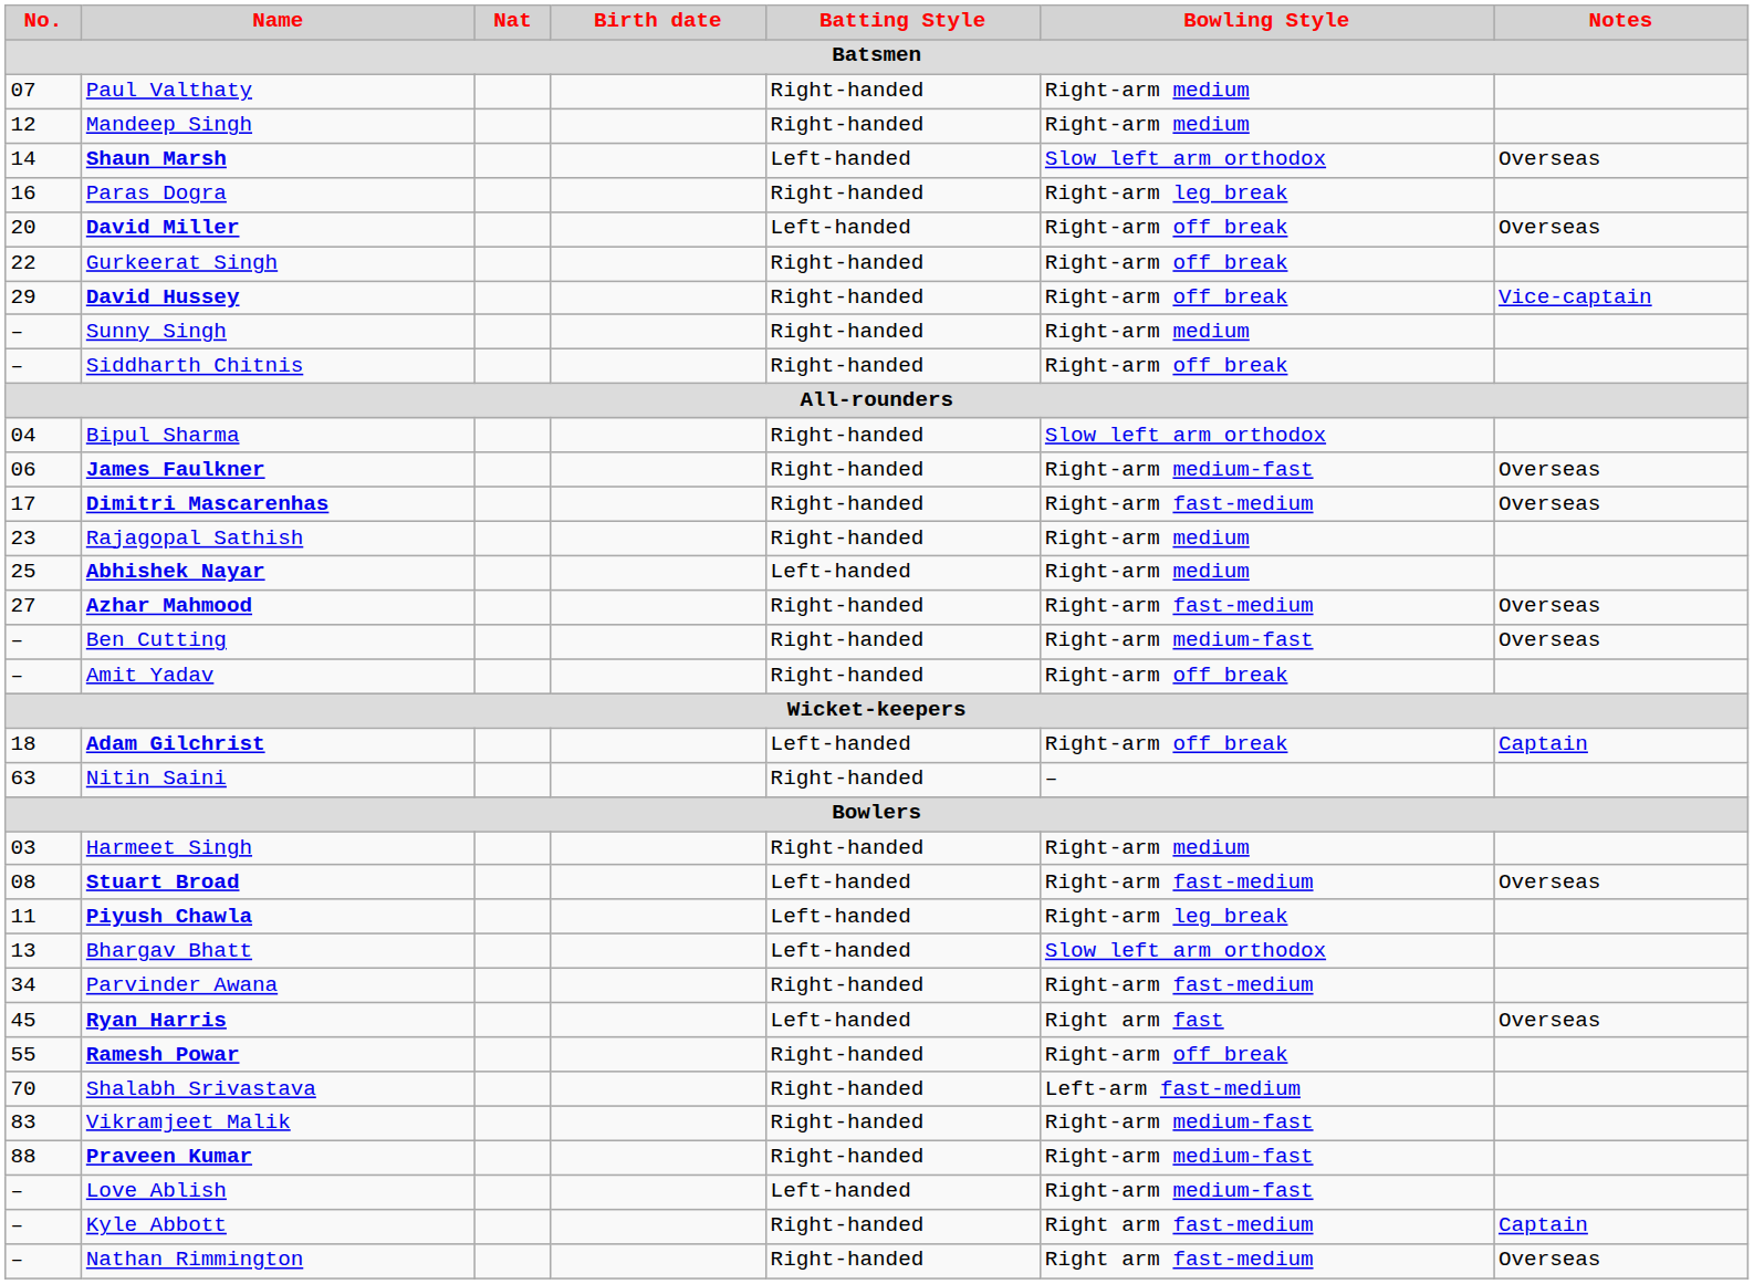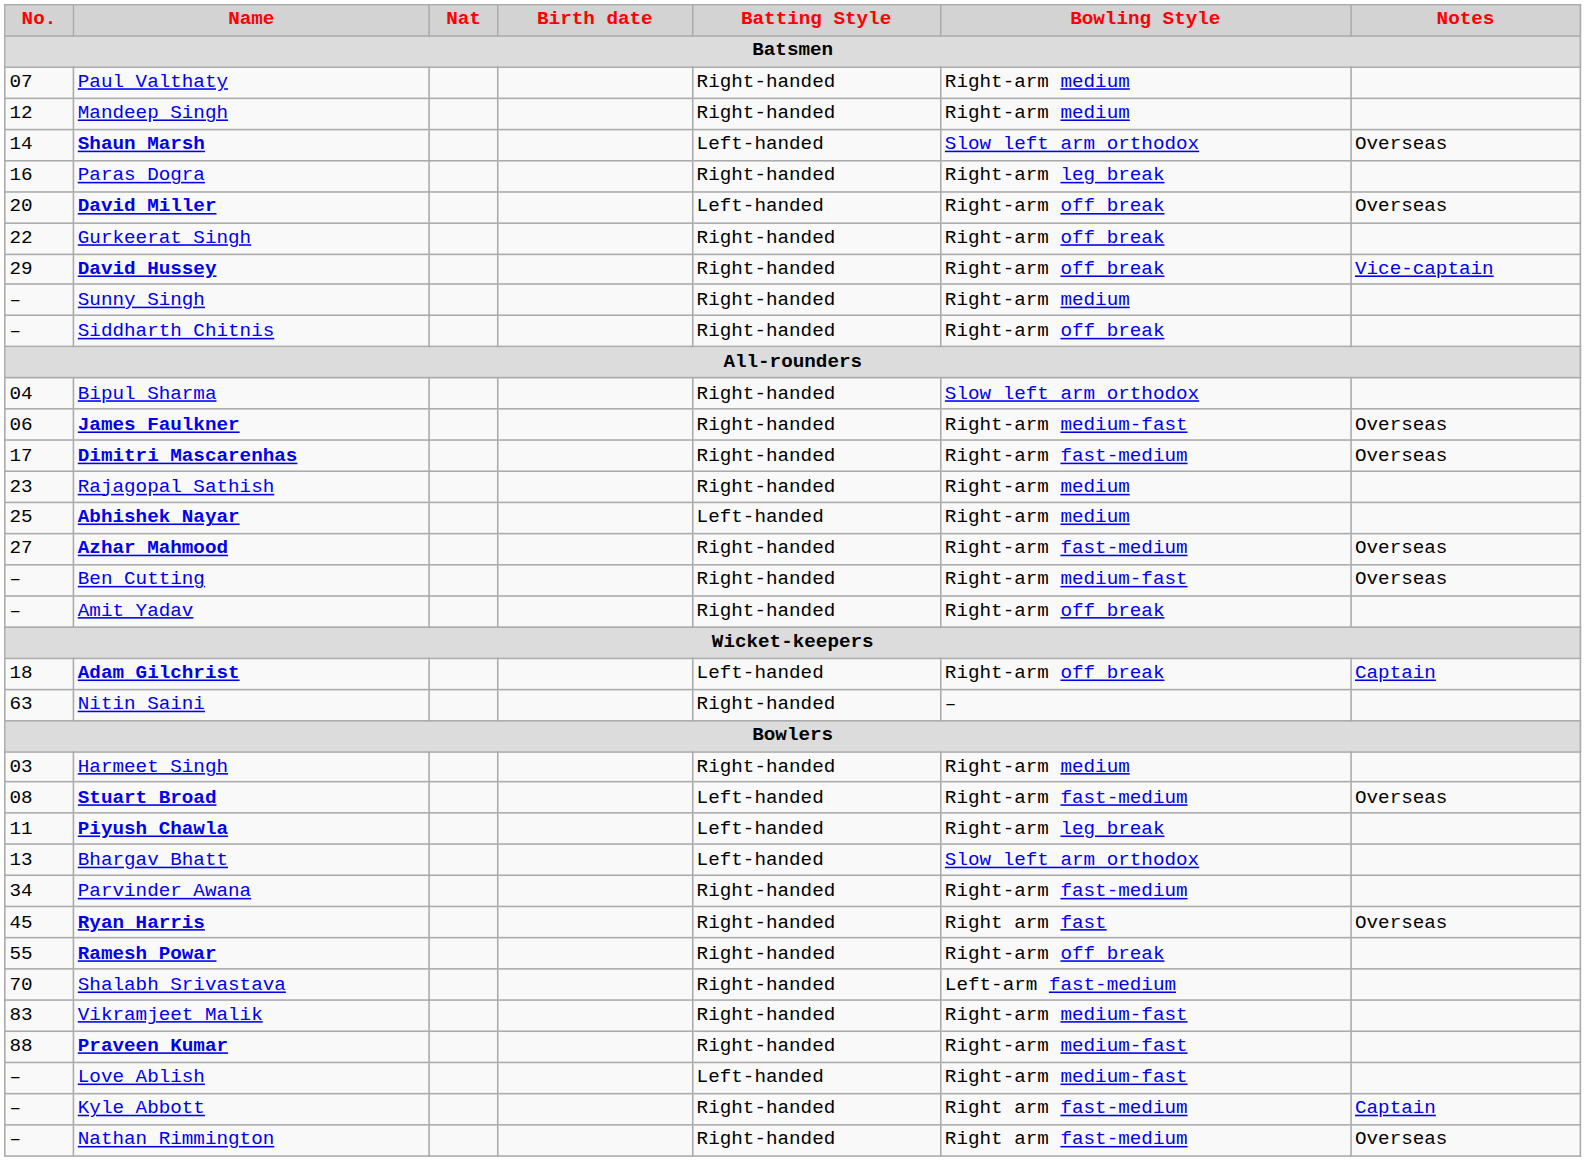Ryan Harris | Batting Style: Left-handed -> Right-handed
